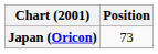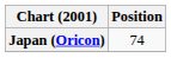Japan (Oricon) | Position: 73 -> 74
